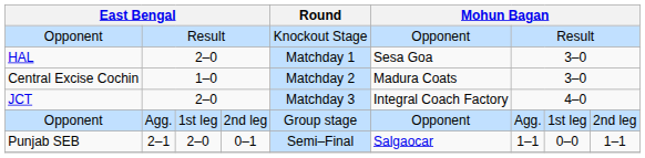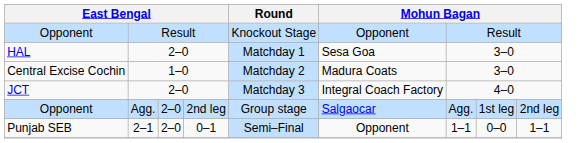Opponent / Agg. | column 3: 1st leg -> 2–0
Opponent / Agg. | column 6: Opponent -> Salgaocar
Punjab SEB | column 6: Salgaocar -> Opponent
